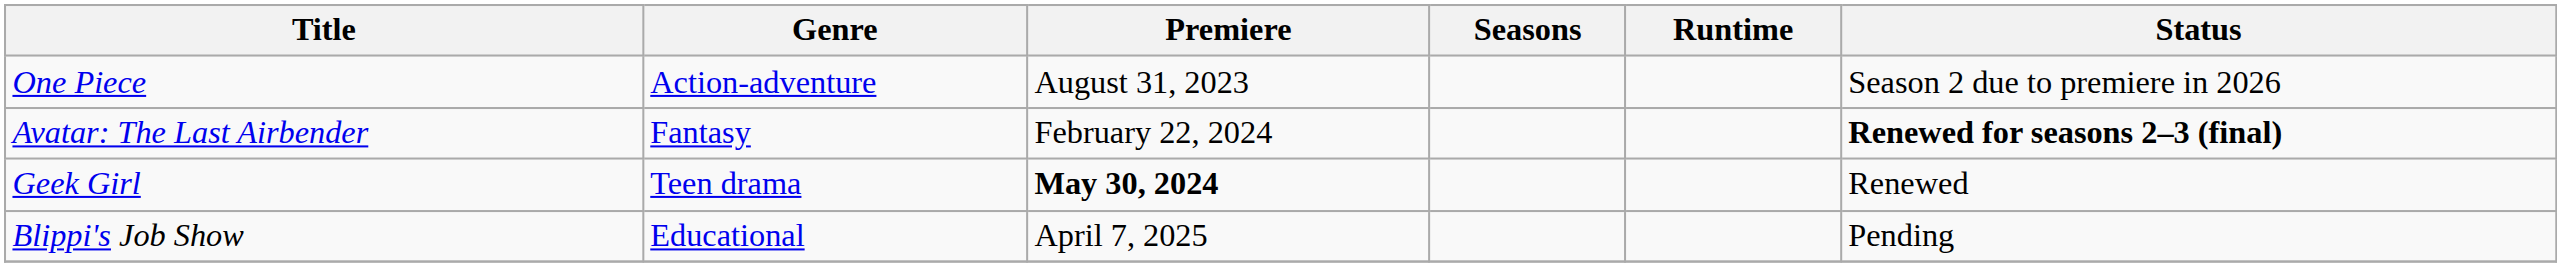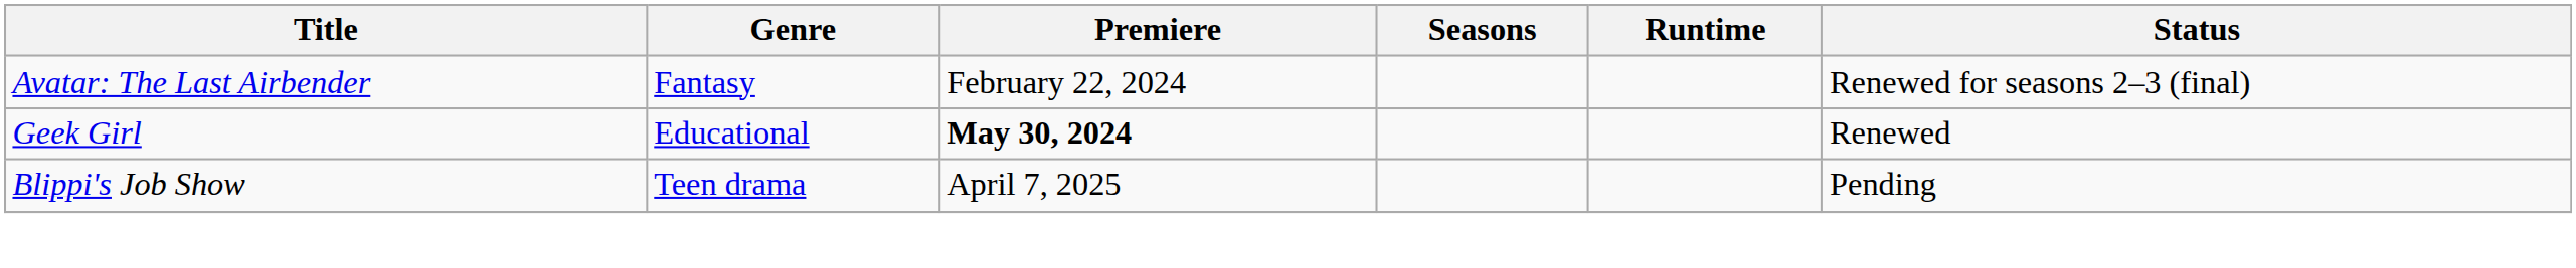- row: One Piece | Action-adventure | August 31, 2023 | Season 2 due to premiere in 2026
Avatar: The Last Airbender | Status: bold -> normal
Geek Girl | Genre: Teen drama -> Educational
Blippi's Job Show | Genre: Educational -> Teen drama
